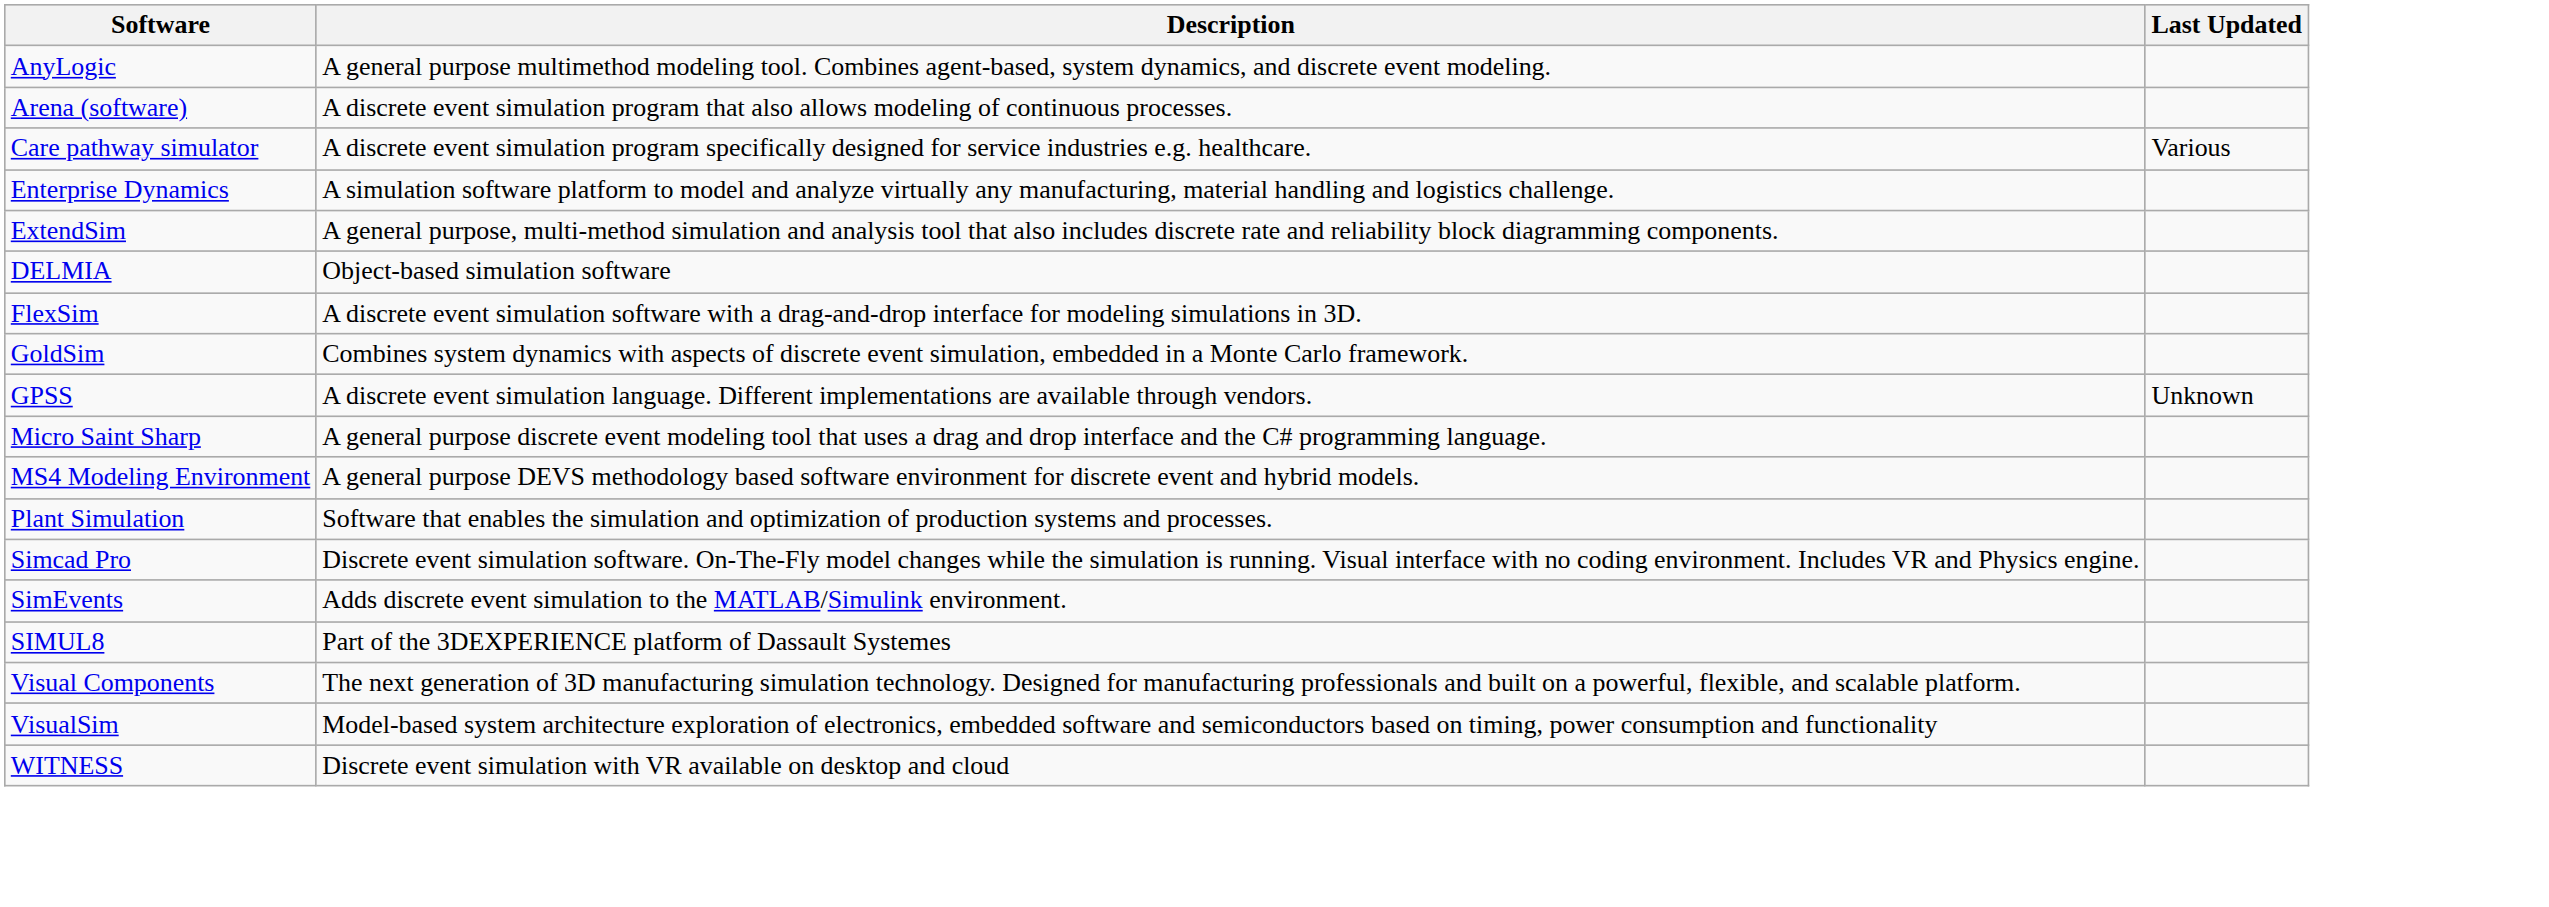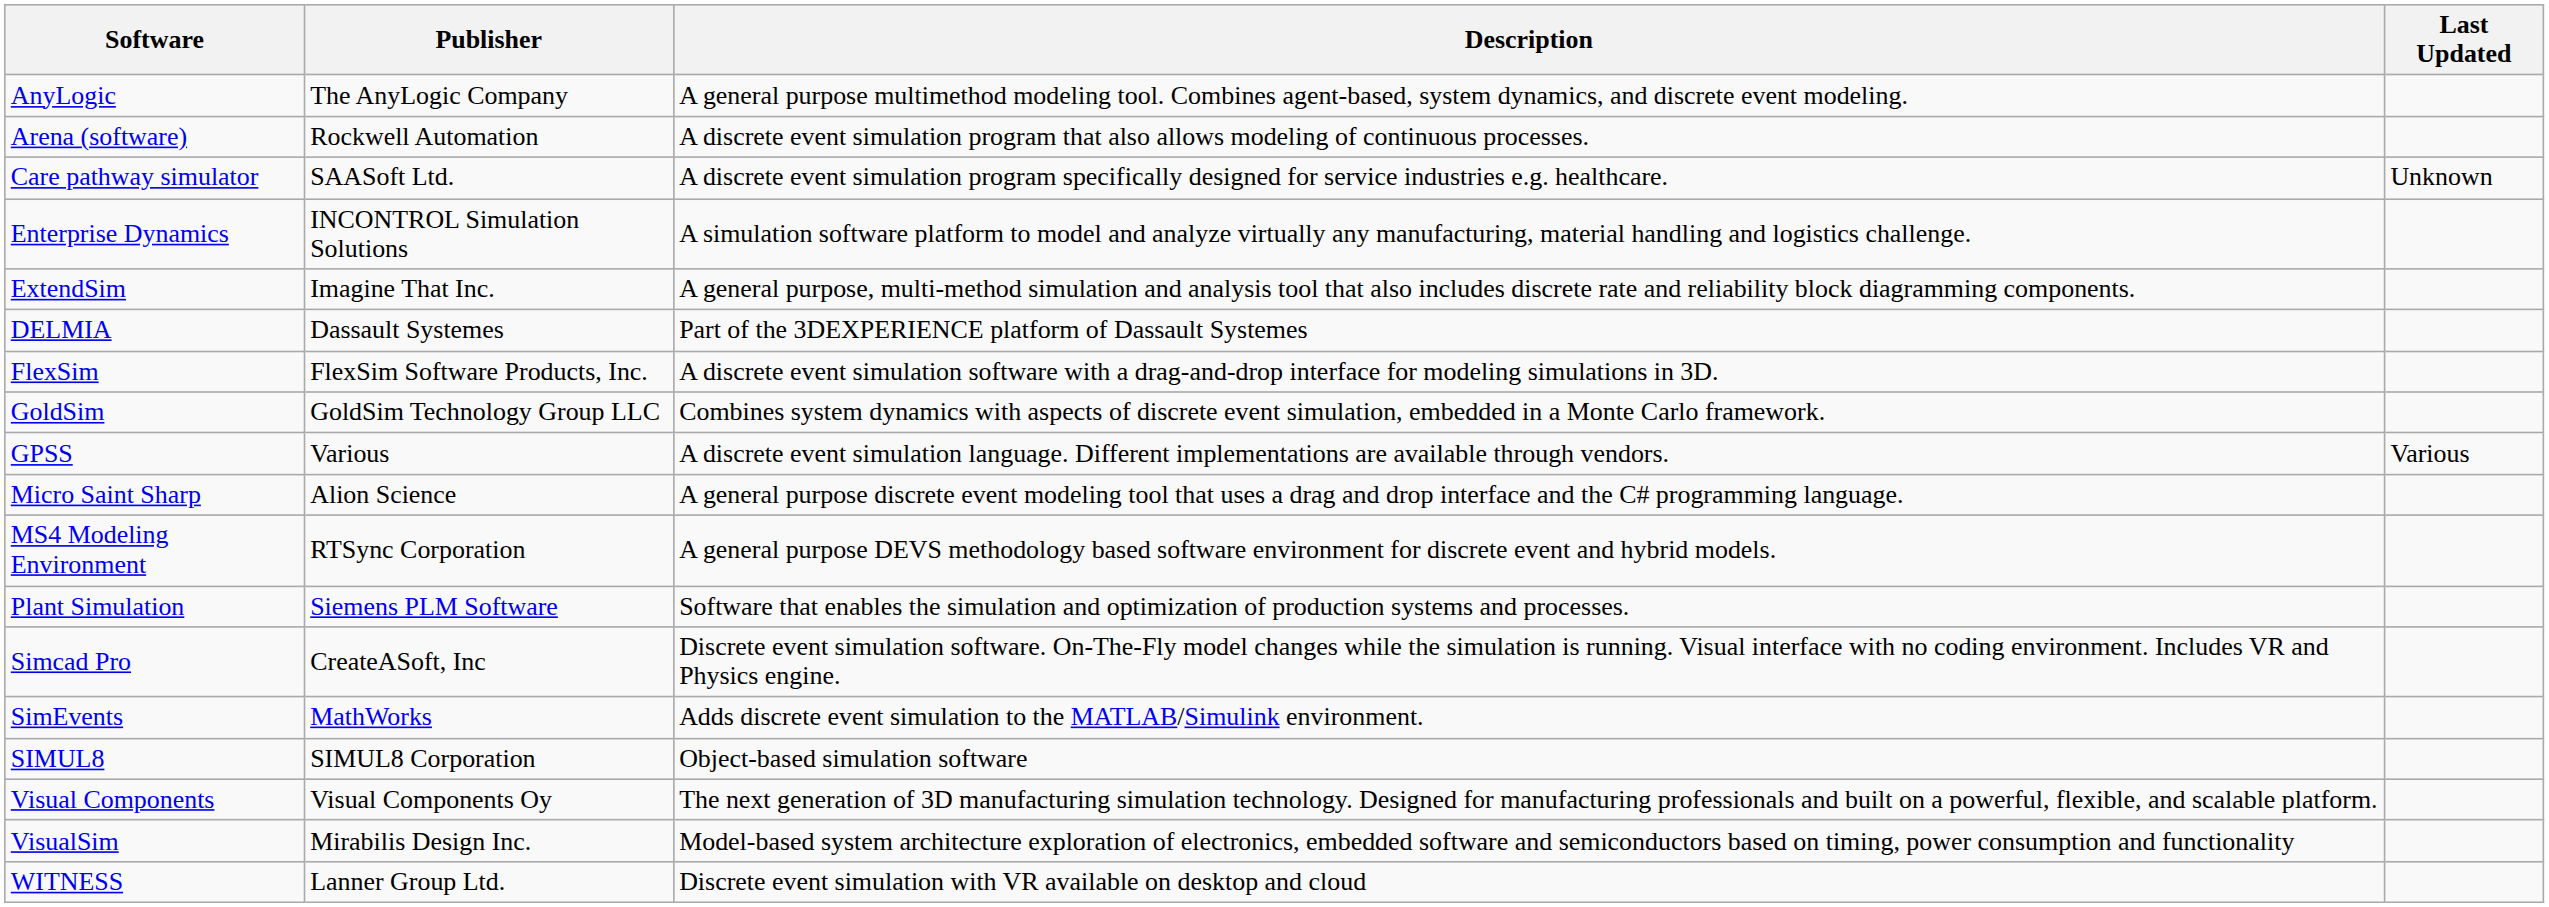+ column: Publisher | The AnyLogic Company | Rockwell Automation | SAASoft Ltd. | INCONTROL Simulation Solutions | Imagine That Inc. | Dassault Systemes | FlexSim Software Products, Inc. | GoldSim Technology Group LLC | Various | Alion Science | RTSync Corporation | Siemens PLM Software | CreateASoft, Inc | MathWorks | SIMUL8 Corporation | Visual Components Oy | Mirabilis Design Inc. | Lanner Group Ltd.
Care pathway simulator | Last Updated: Various -> Unknown
DELMIA | Description: Object-based simulation software -> Part of the 3DEXPERIENCE platform of Dassault Systemes
GPSS | Last Updated: Unknown -> Various
SIMUL8 | Description: Part of the 3DEXPERIENCE platform of Dassault Systemes -> Object-based simulation software
